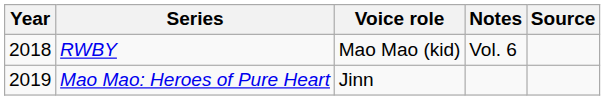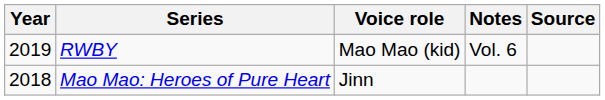RWBY | Year: 2018 -> 2019
Mao Mao: Heroes of Pure Heart | Year: 2019 -> 2018
